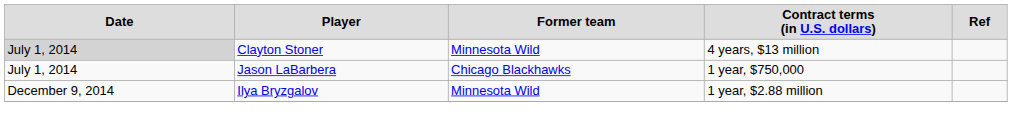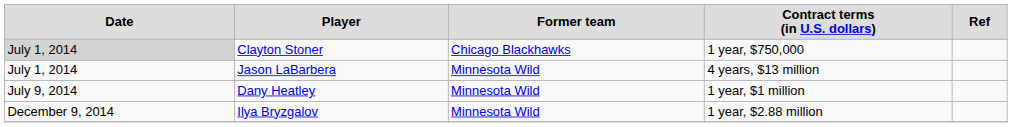Clayton Stoner | column 3: Minnesota Wild -> Chicago Blackhawks
Clayton Stoner | column 4: 4 years, $13 million -> 1 year, $750,000
Jason LaBarbera | column 3: Chicago Blackhawks -> Minnesota Wild
Jason LaBarbera | column 4: 1 year, $750,000 -> 4 years, $13 million
+ row: July 9, 2014 | Dany Heatley | Minnesota Wild | 1 year, $1 million
